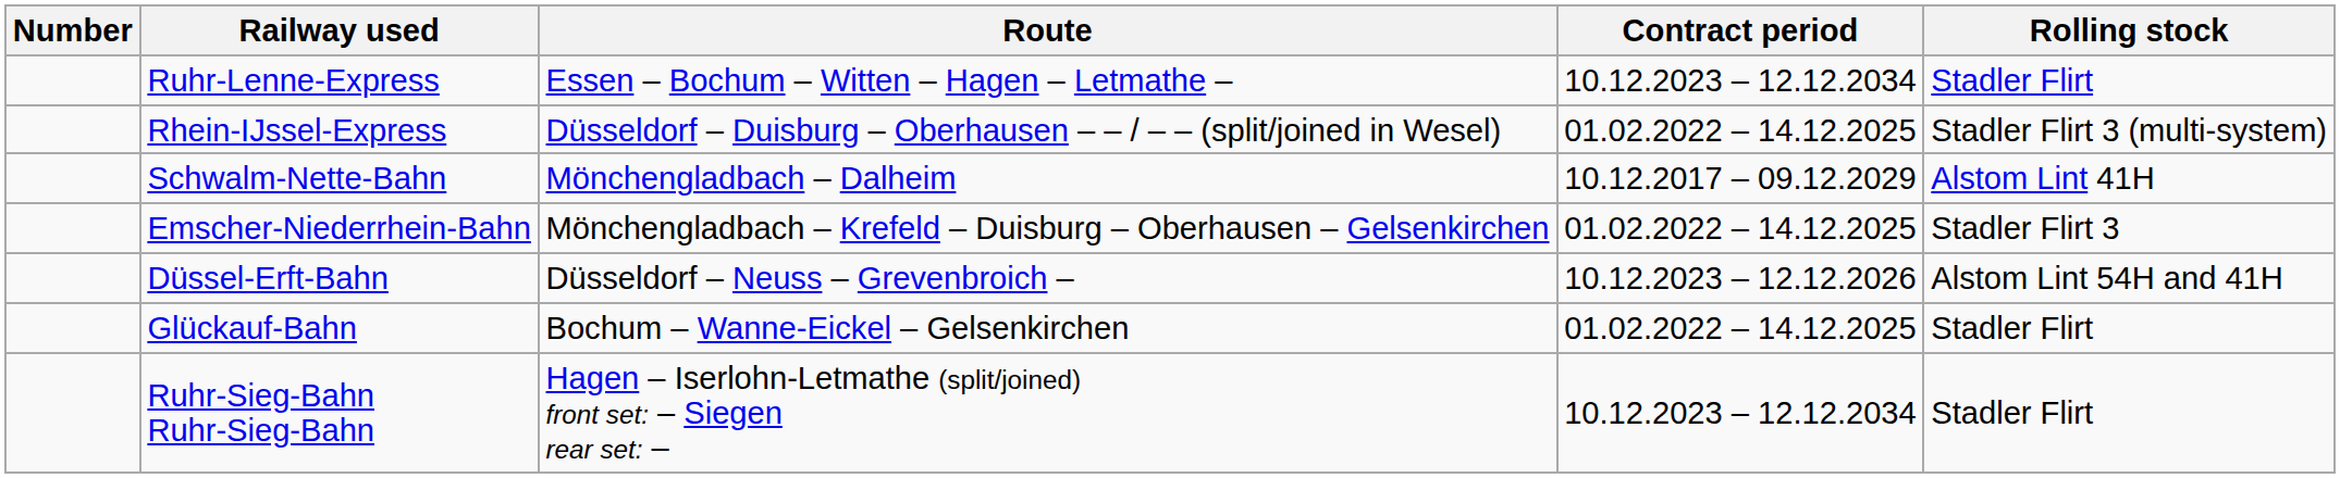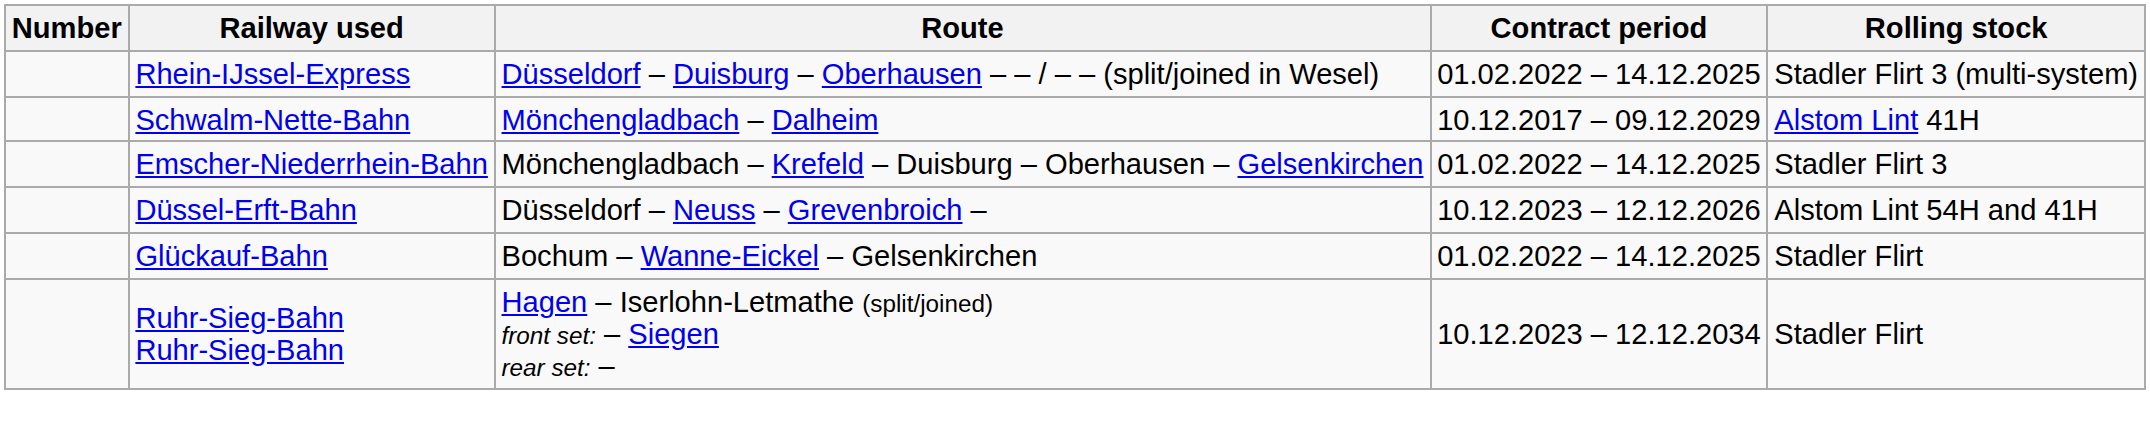- row: Ruhr-Lenne-Express | Essen – Bochum – Witten – Hagen – Letmathe – | 10.12.2023 – 12.12.2034 | Stadler Flirt
